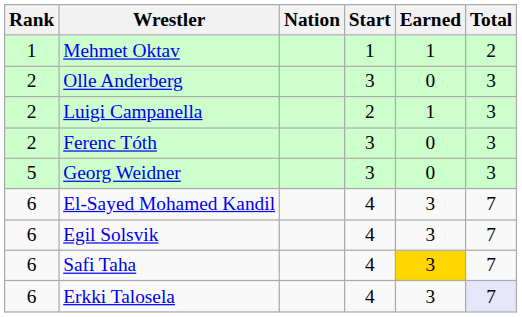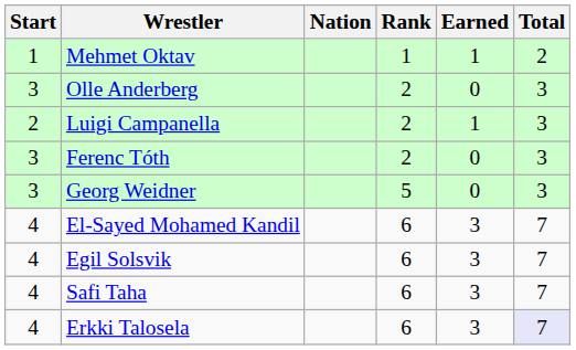columns swapped: Rank <-> Start
Safi Taha | Earned: gold background -> no background
